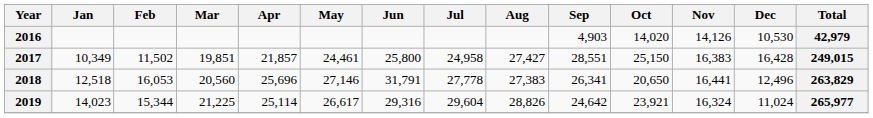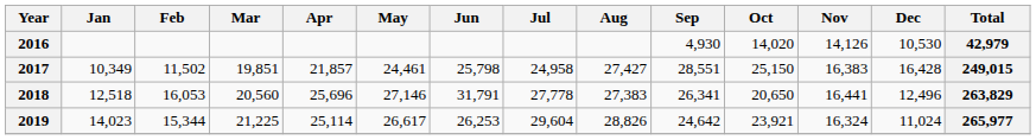2016 | Sep: 4,903 -> 4,930
2017 | Jun: 25,800 -> 25,798
2019 | Jun: 29,316 -> 26,253
